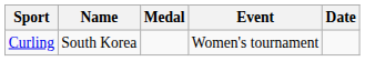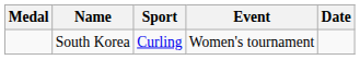columns swapped: Medal <-> Sport
